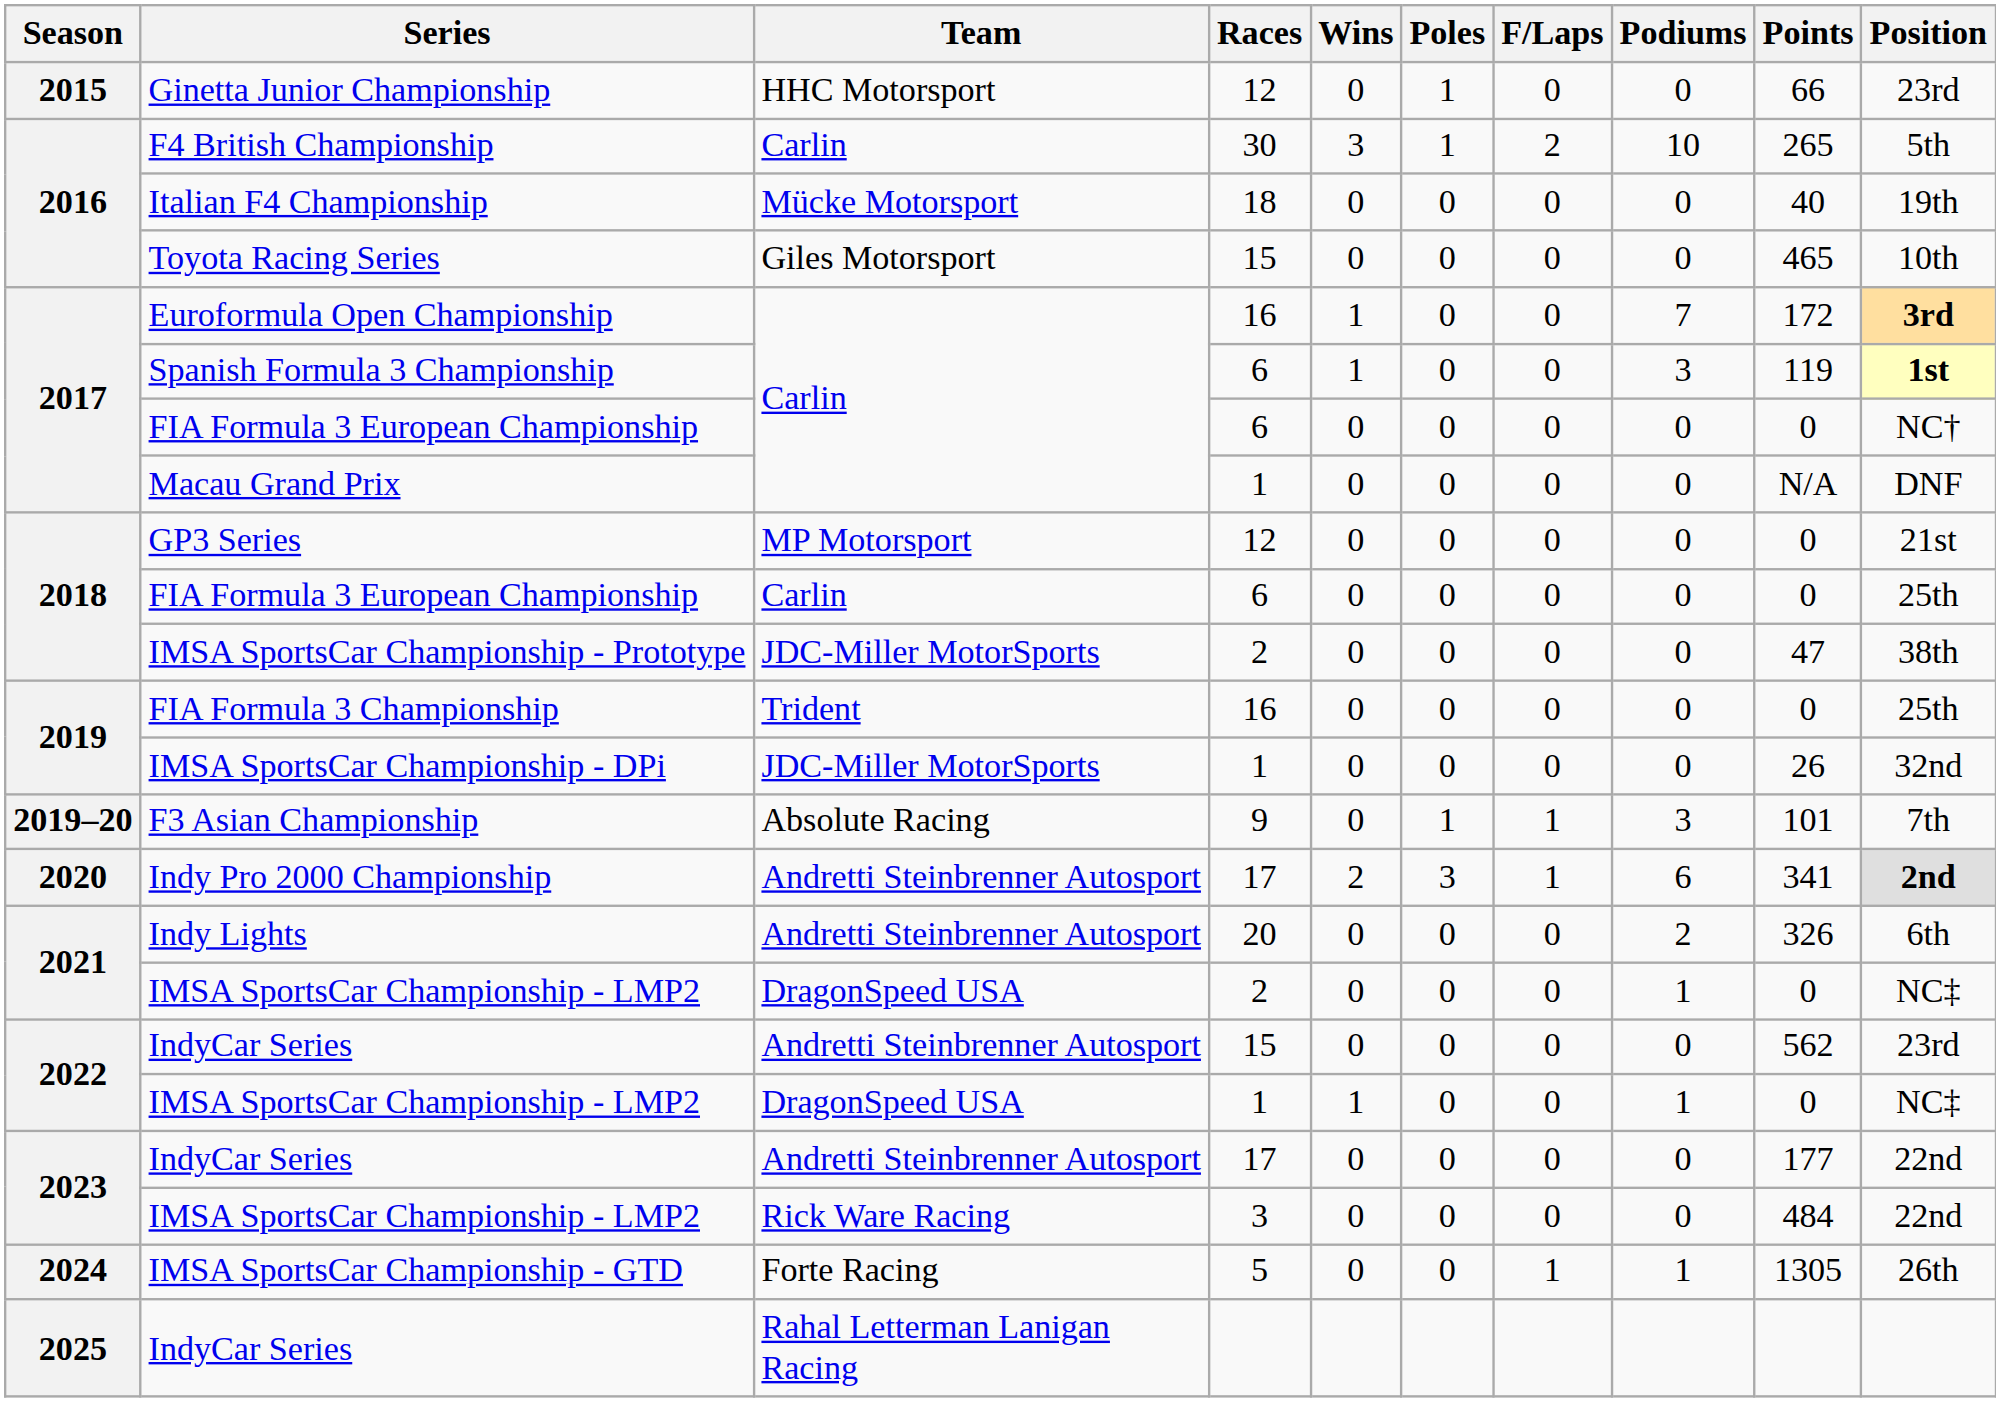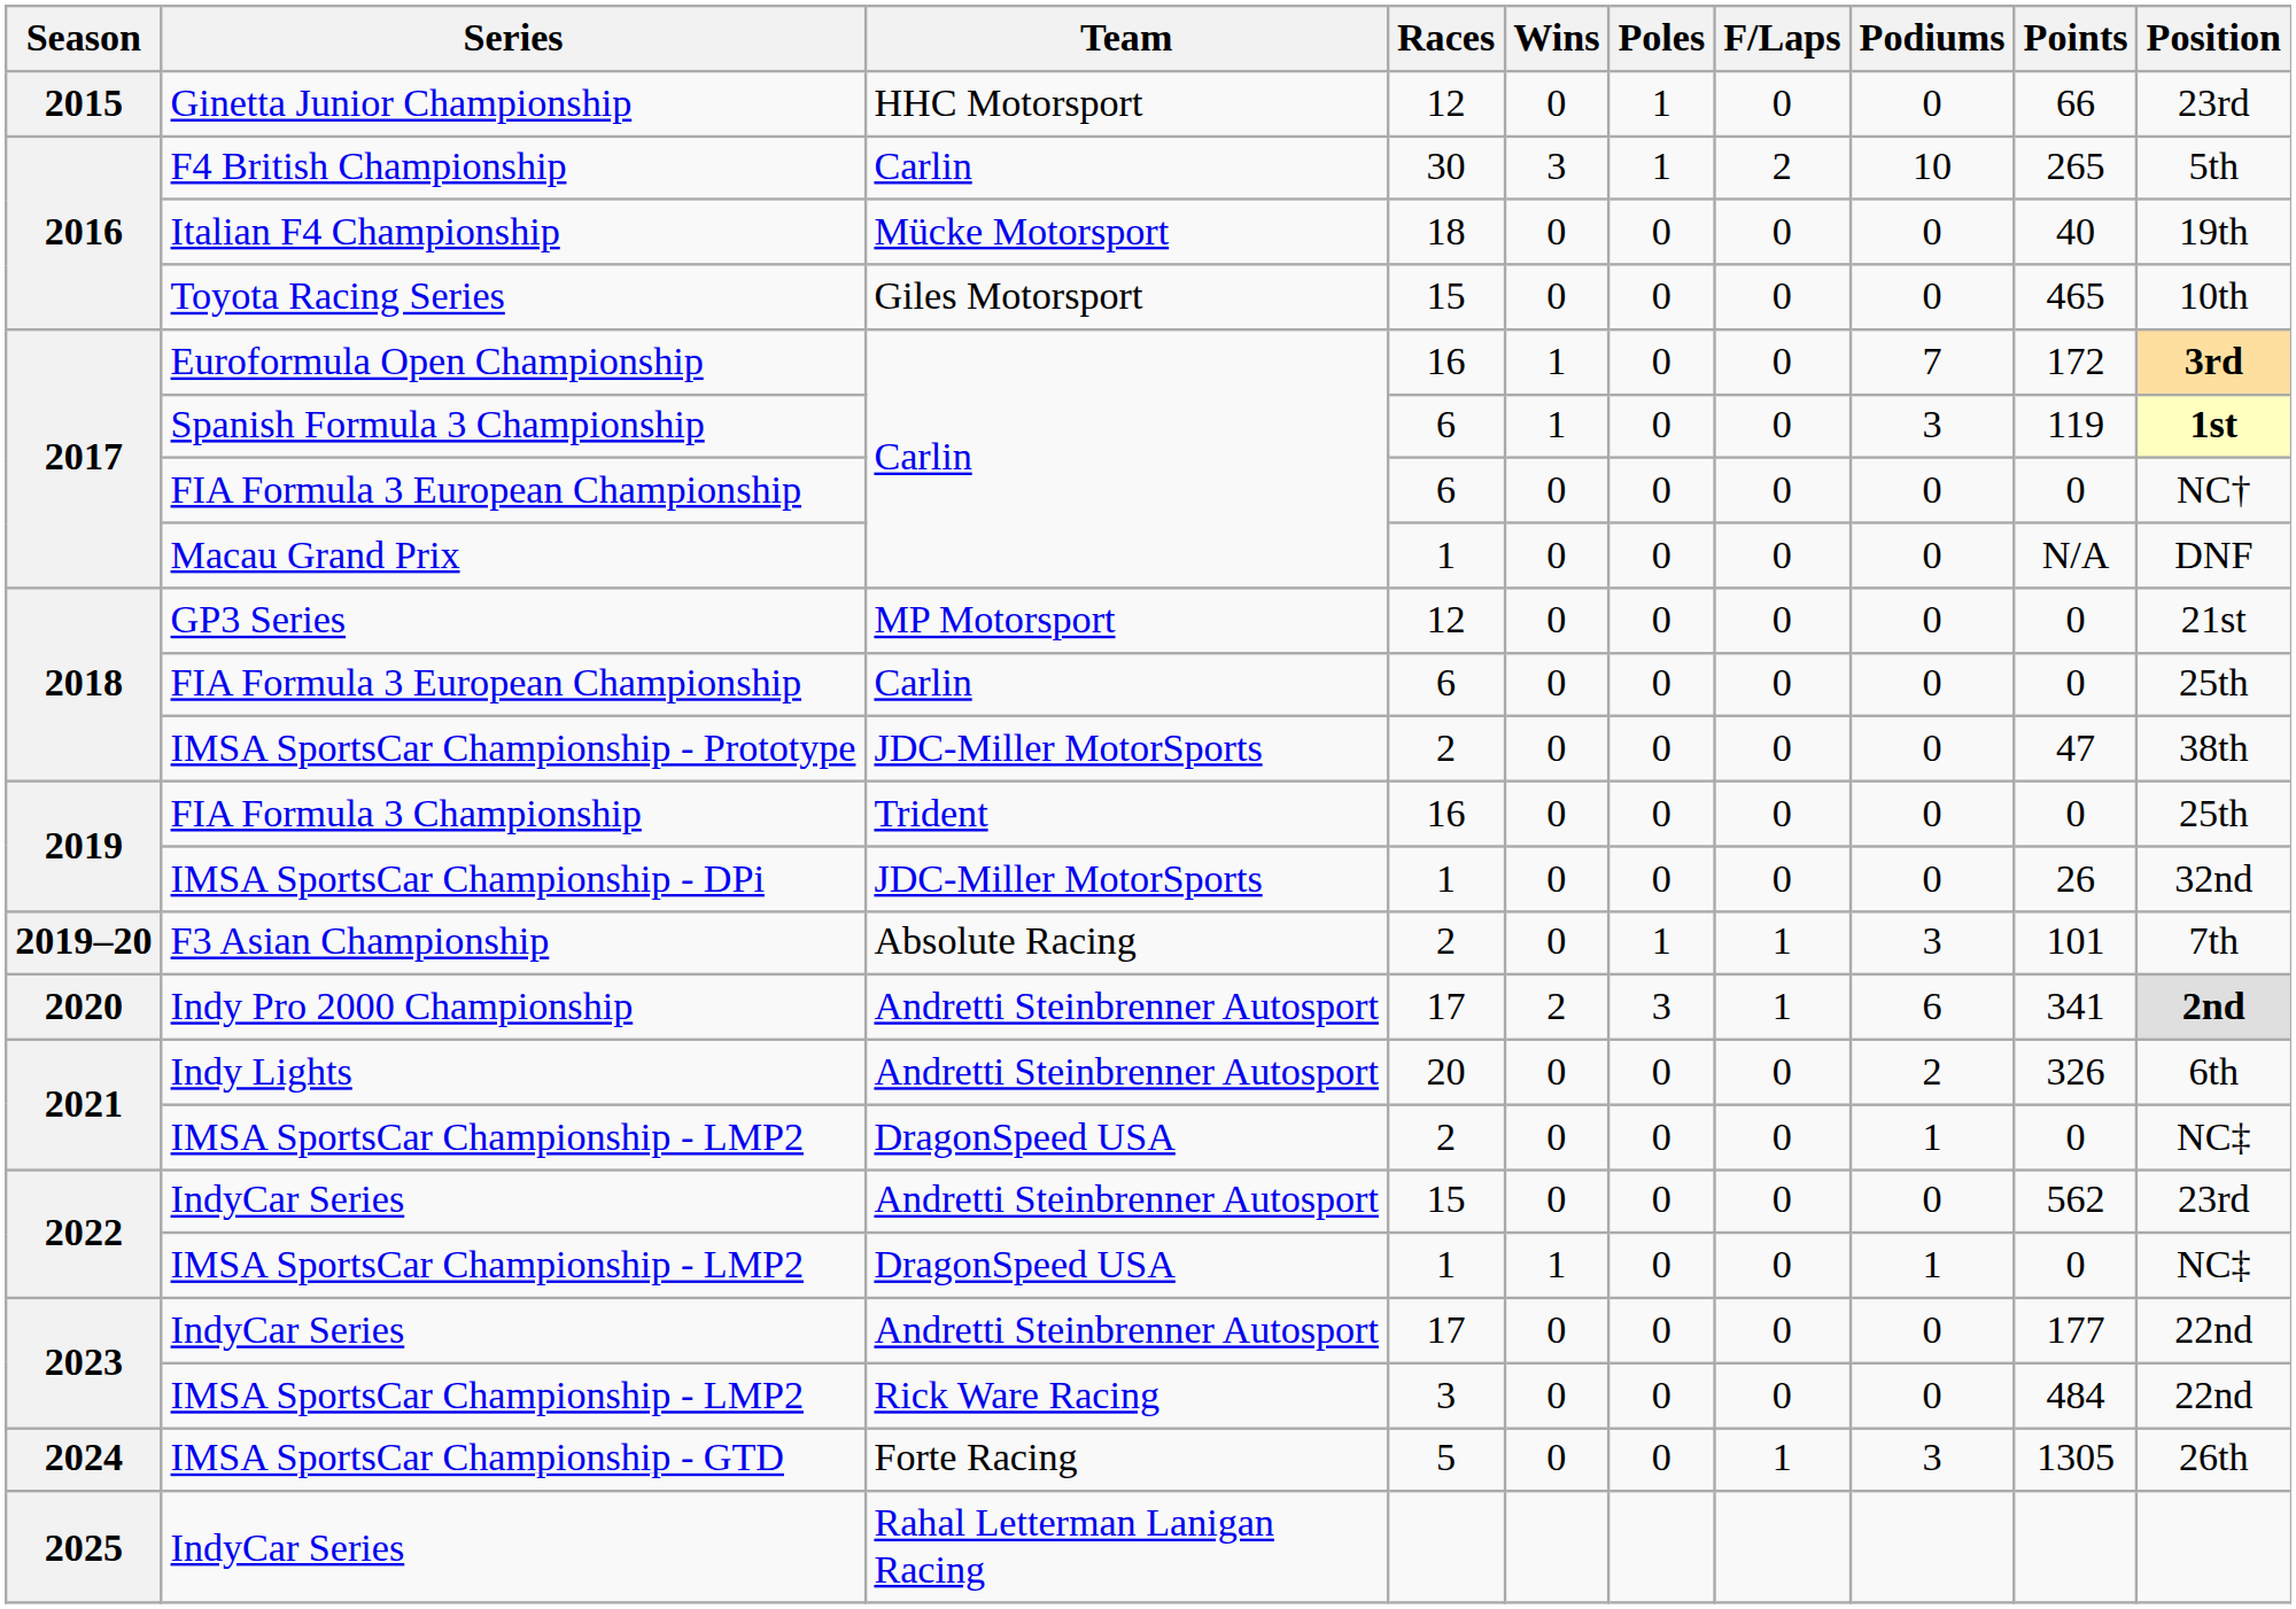F3 Asian Championship | Races: 9 -> 2
IMSA SportsCar Championship - GTD | Podiums: 1 -> 3
